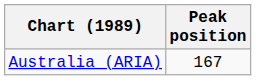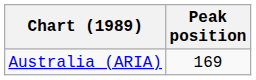Australia (ARIA) | Peak position: 167 -> 169
